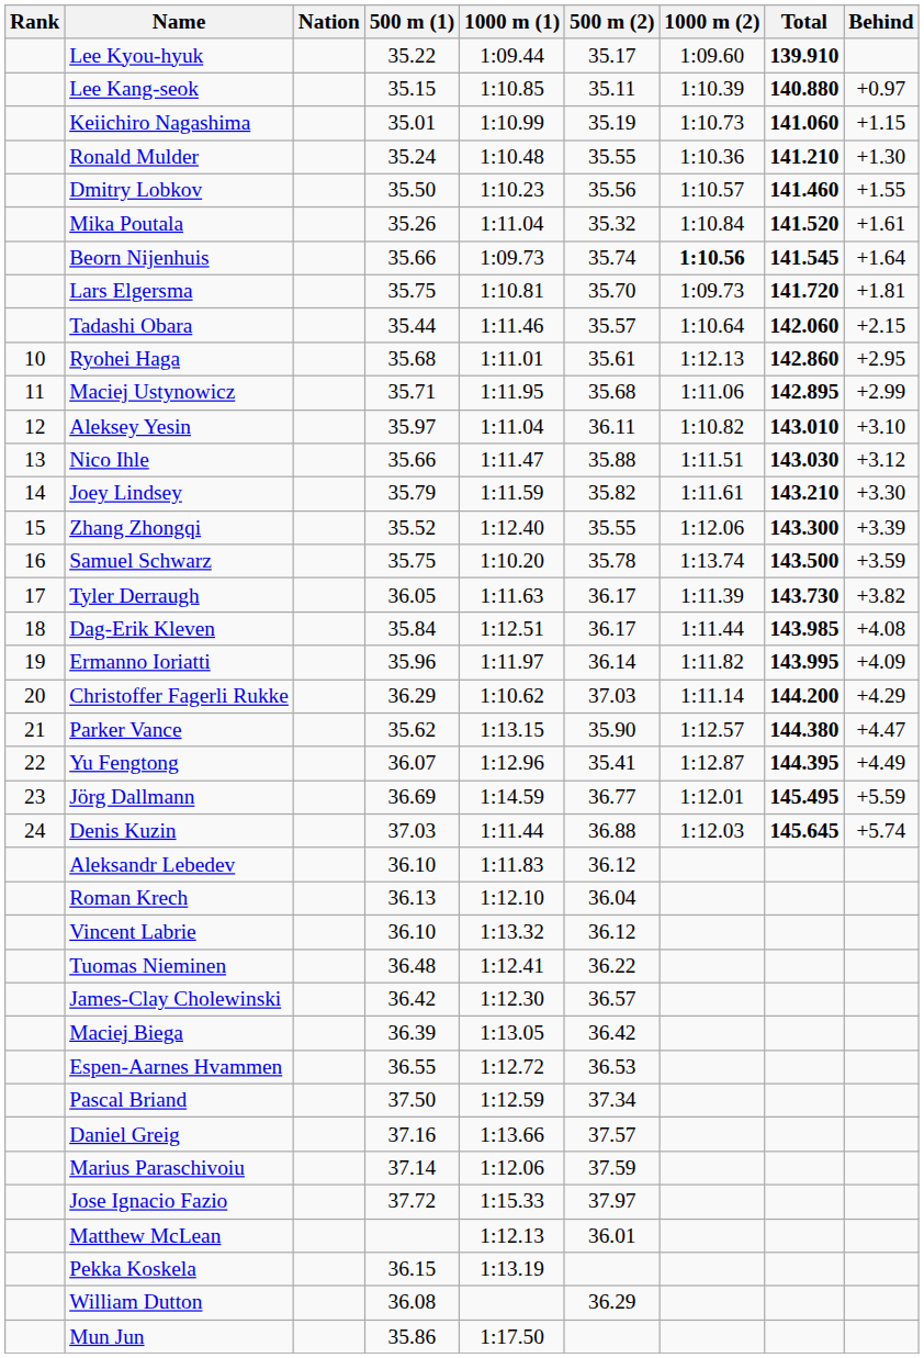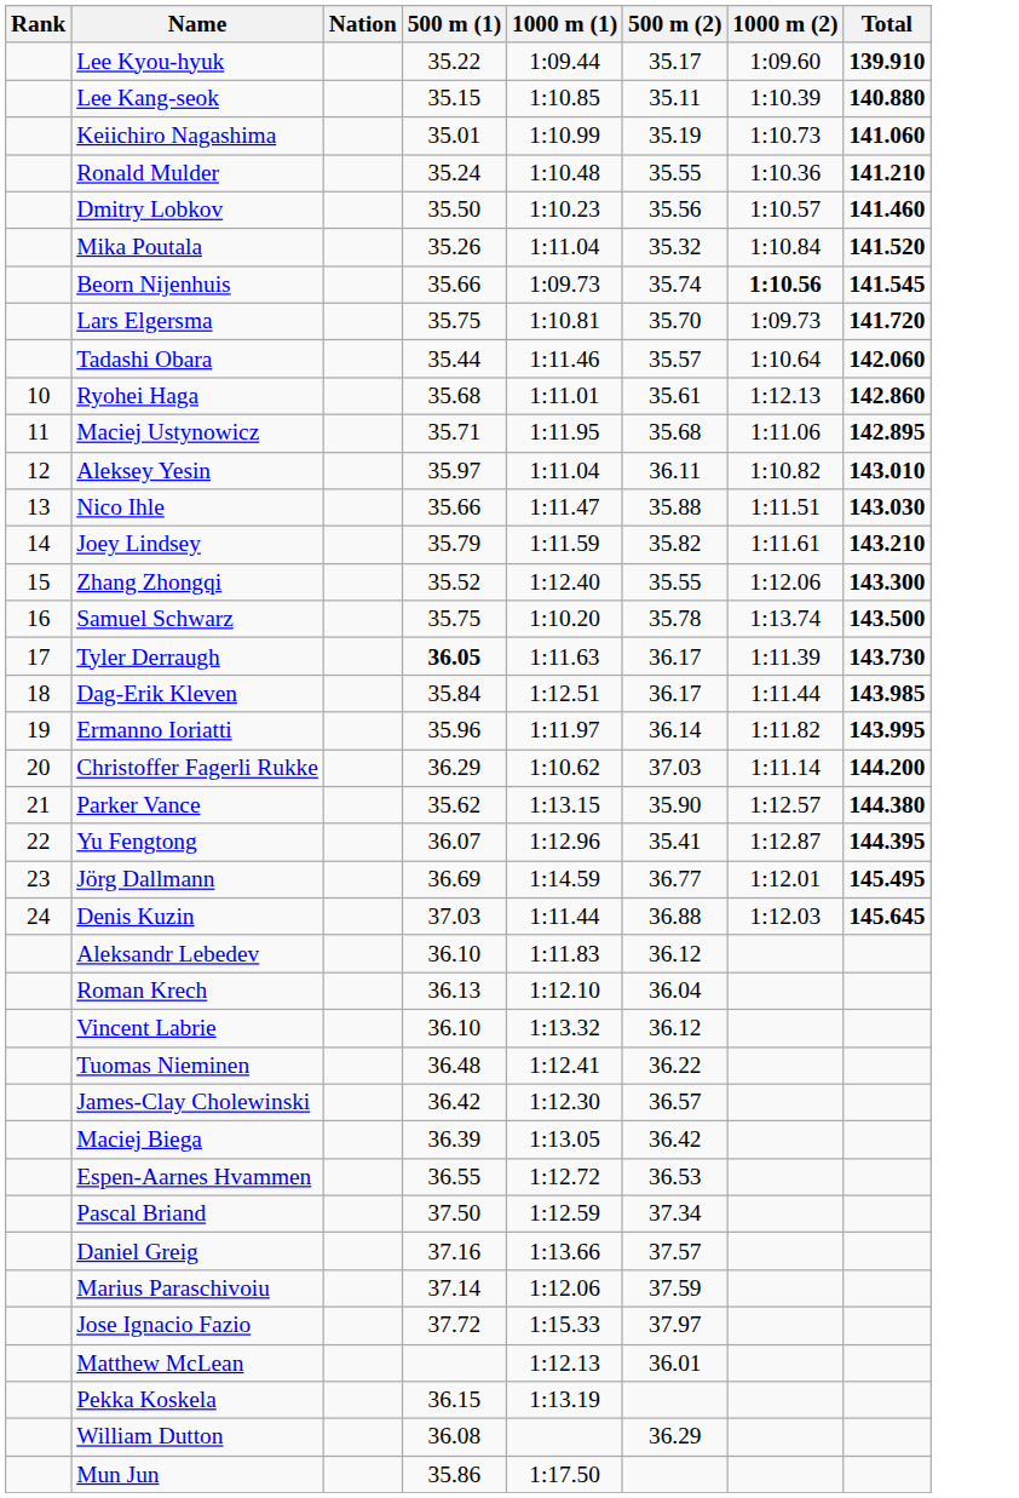- column: Behind | +0.97 | +1.15 | +1.30 | +1.55 | +1.61 | +1.64 | +1.81 | +2.15 | +2.95 | +2.99 | +3.10 | +3.12 | +3.30 | +3.39 | +3.59 | +3.82 | +4.08 | +4.09 | +4.29 | +4.47 | +4.49 | +5.59 | +5.74
Tyler Derraugh | 500 m (1): normal -> bold
